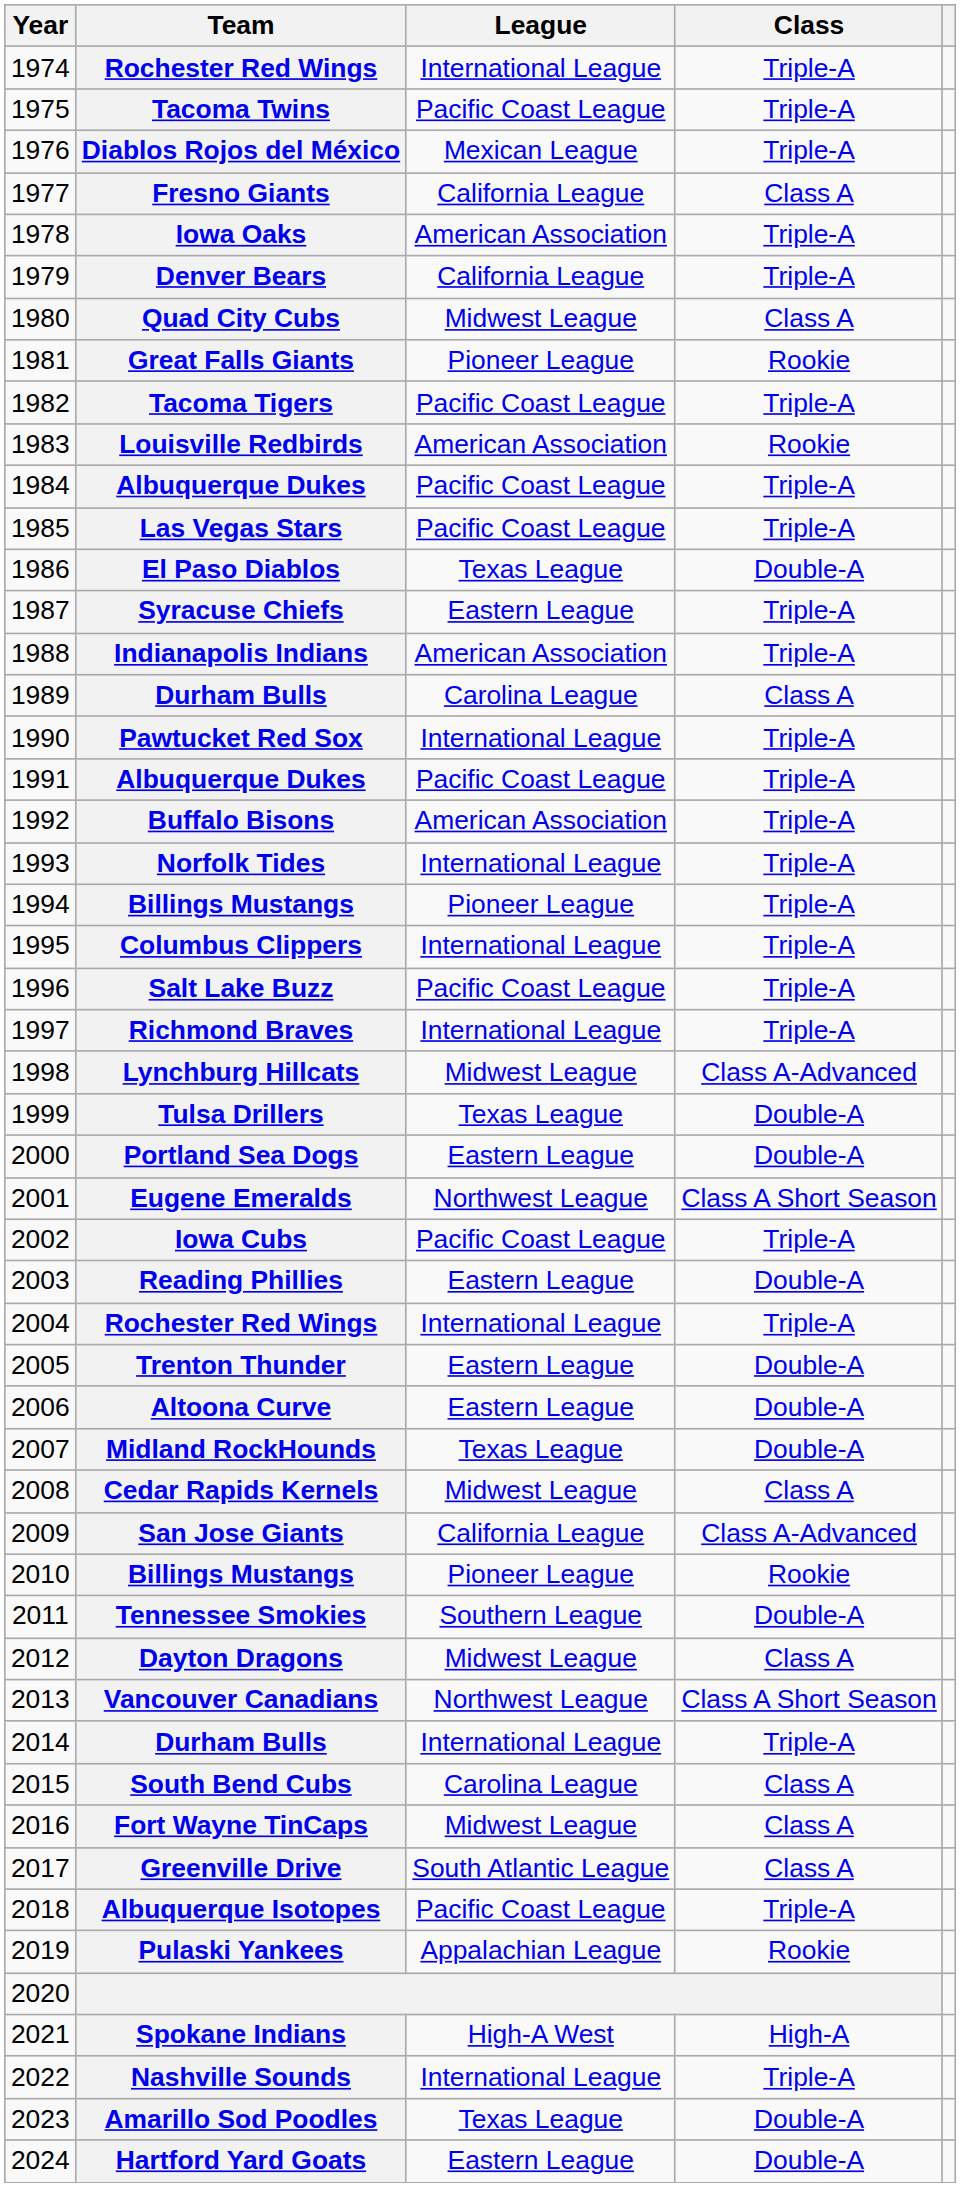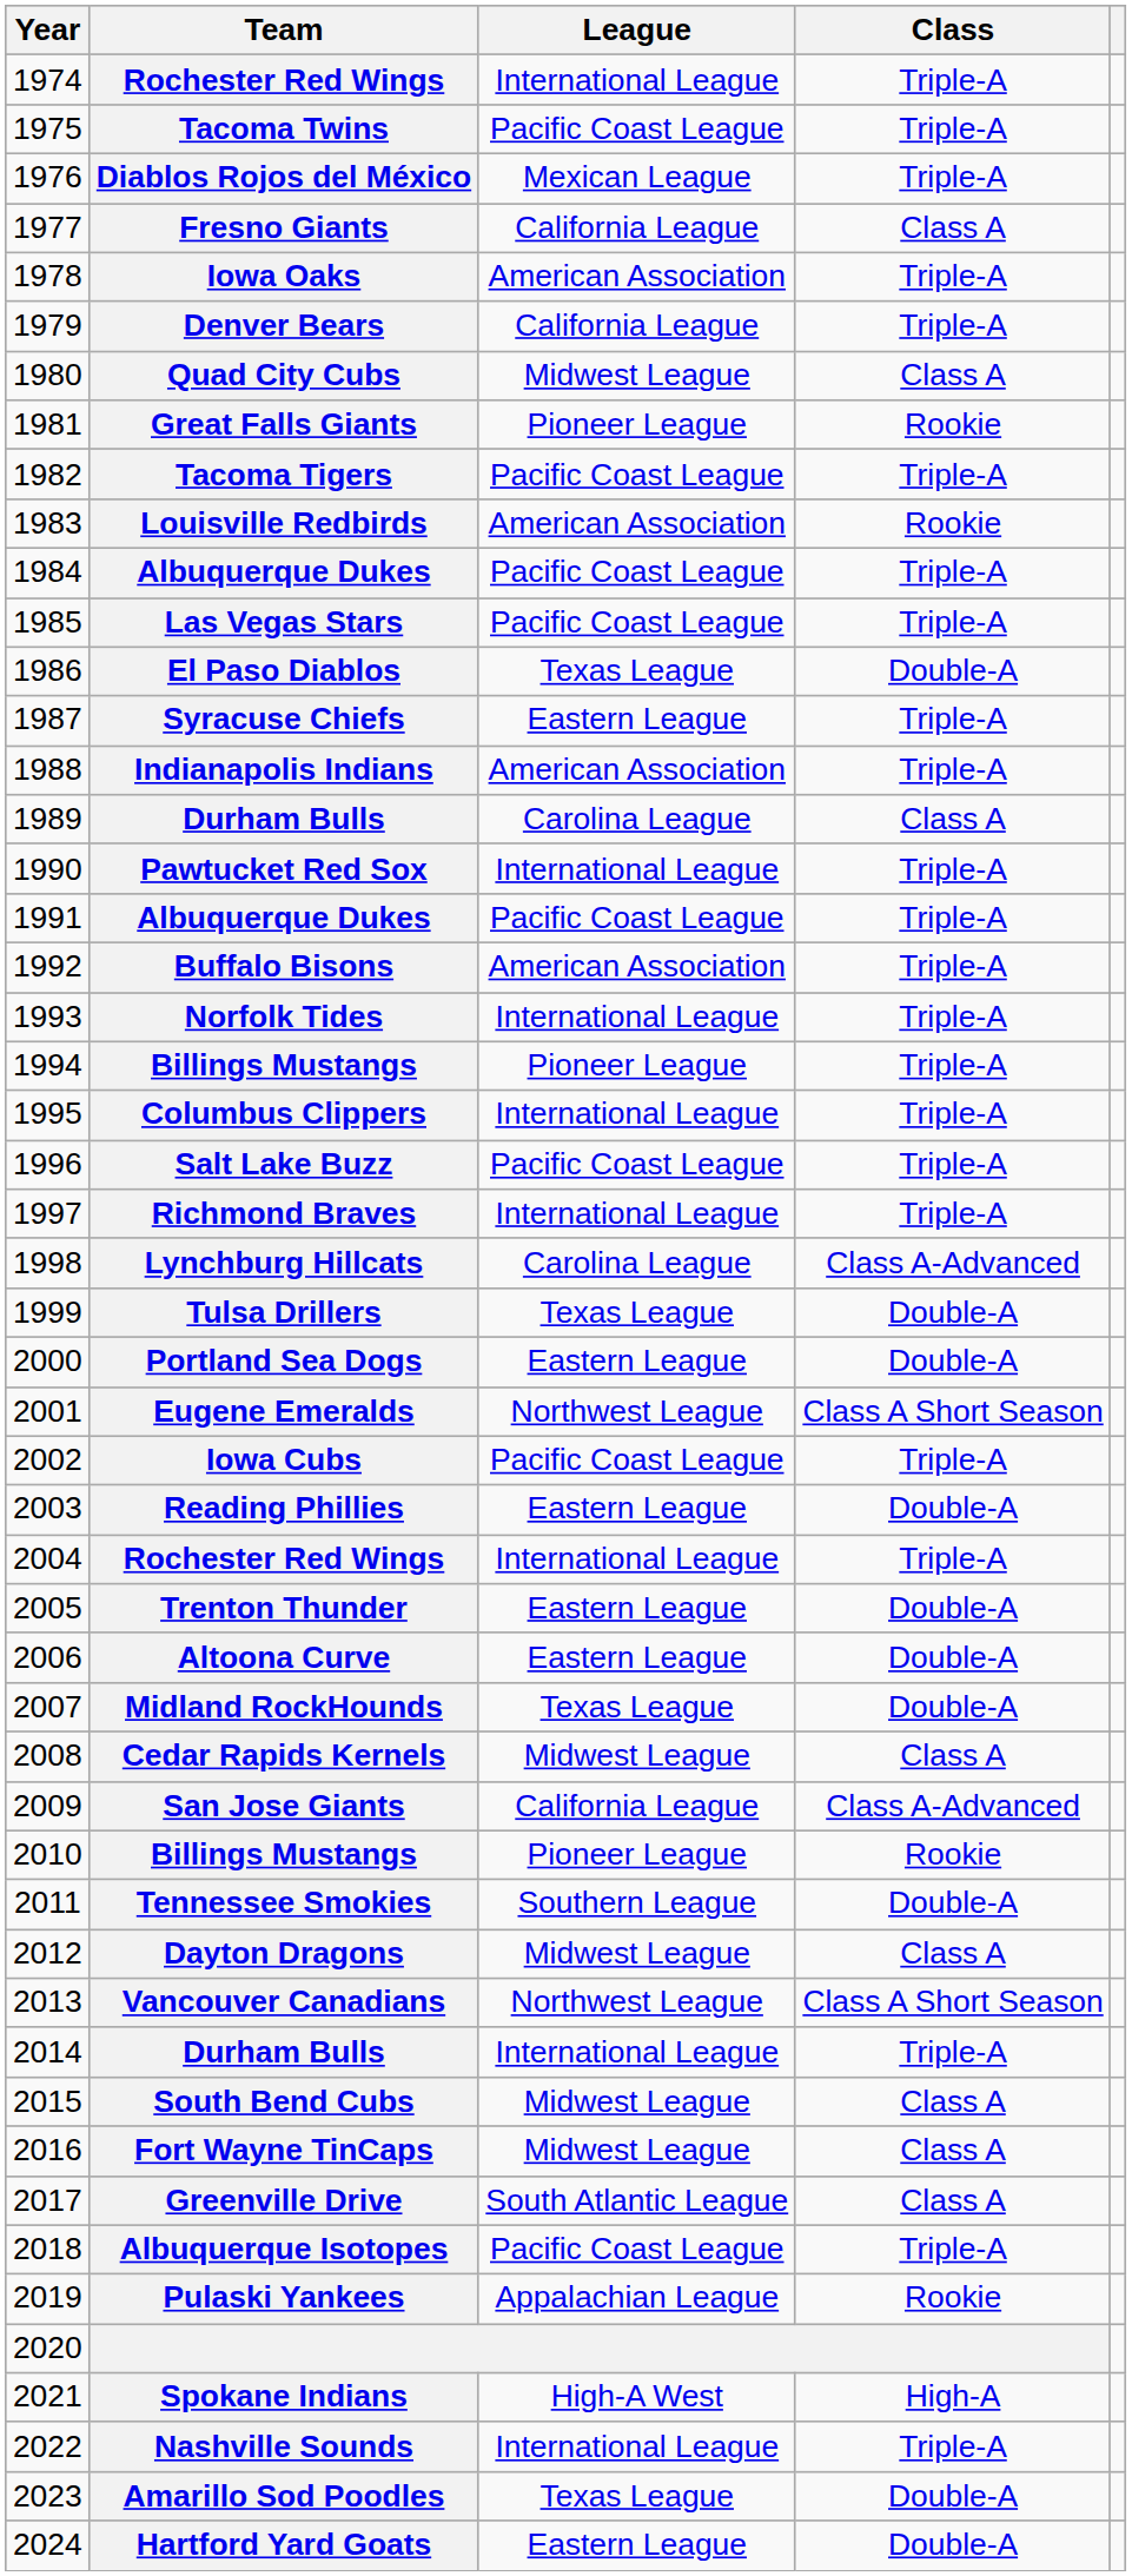Lynchburg Hillcats | League: Midwest League -> Carolina League
South Bend Cubs | League: Carolina League -> Midwest League
